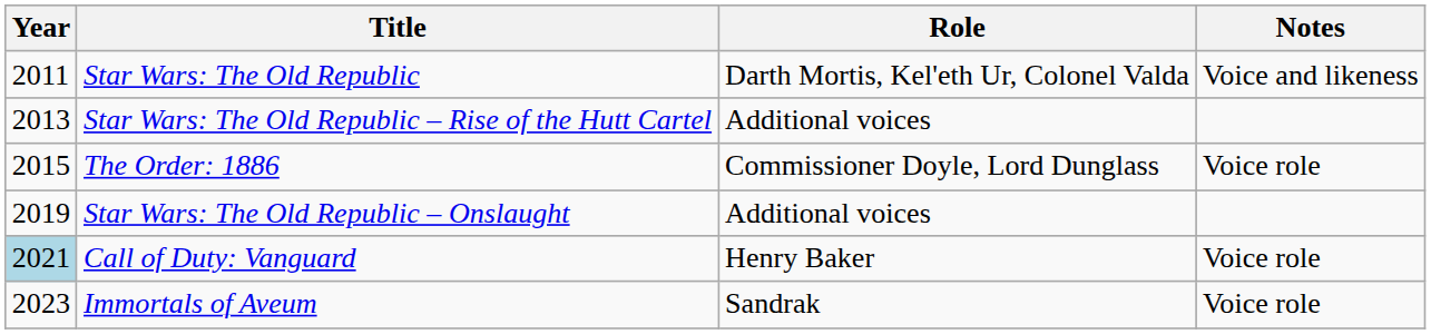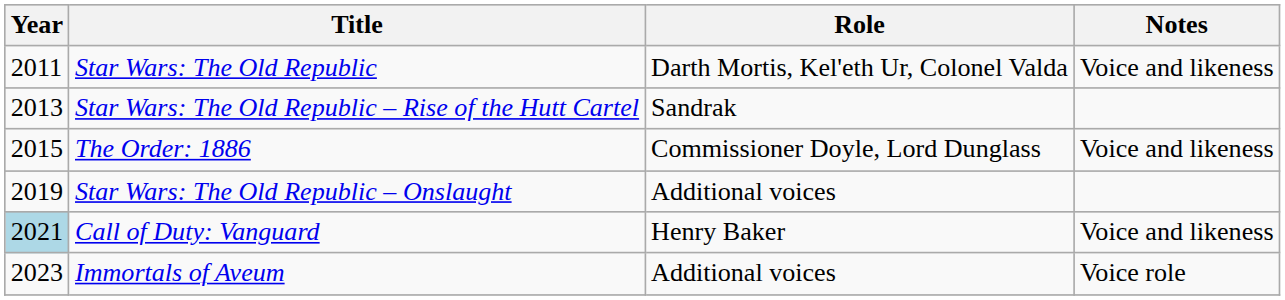Star Wars: The Old Republic – Rise of the Hutt Cartel | Role: Additional voices -> Sandrak
The Order: 1886 | Notes: Voice role -> Voice and likeness
Call of Duty: Vanguard | Notes: Voice role -> Voice and likeness
Immortals of Aveum | Role: Sandrak -> Additional voices
